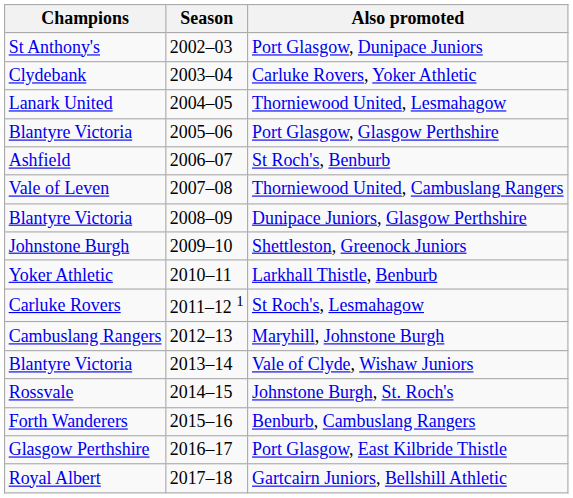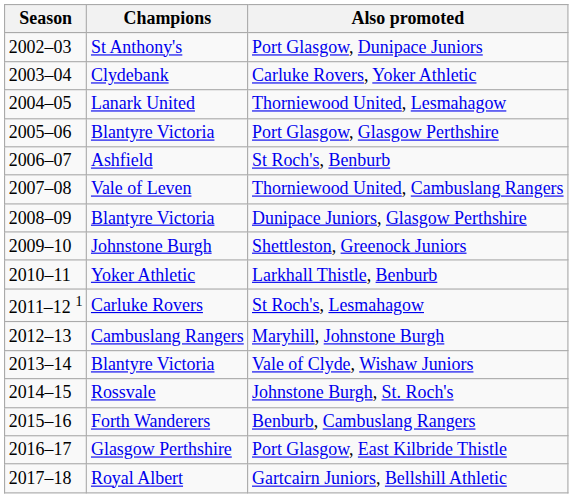columns swapped: Season <-> Champions
